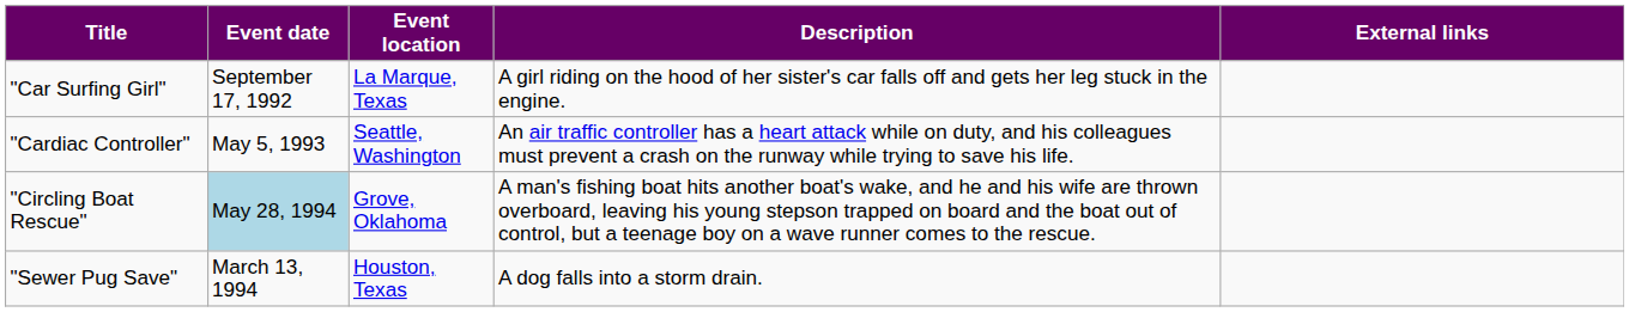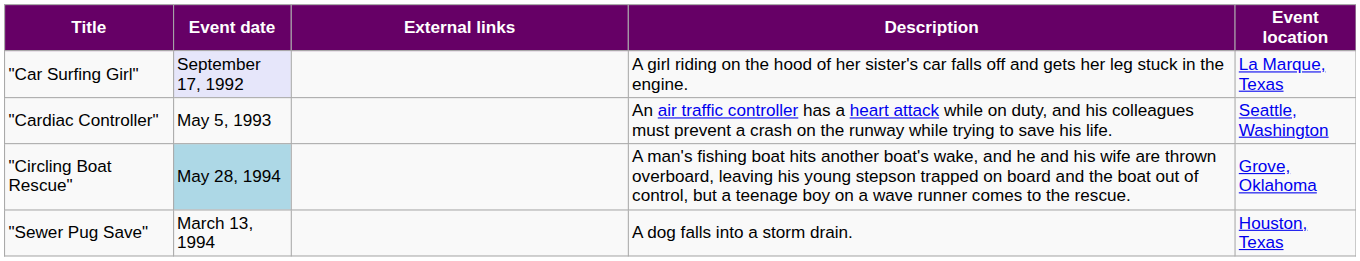columns swapped: Event location <-> External links
"Car Surfing Girl" | Event date: no background -> lavender background
